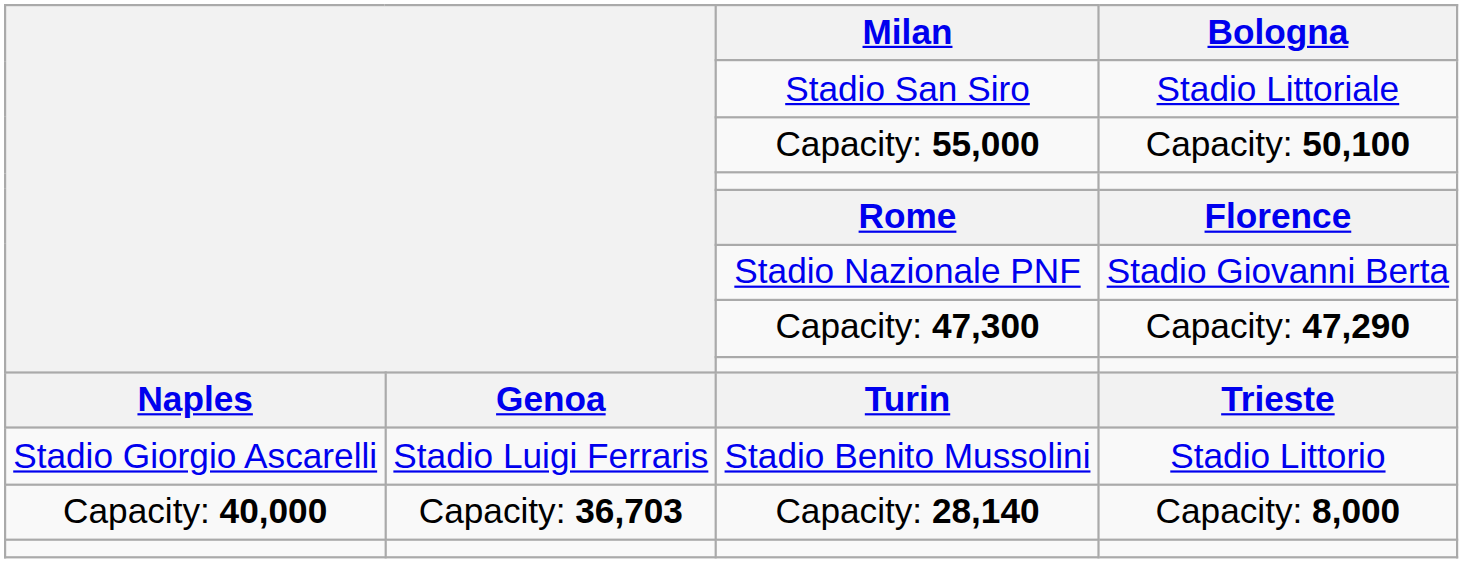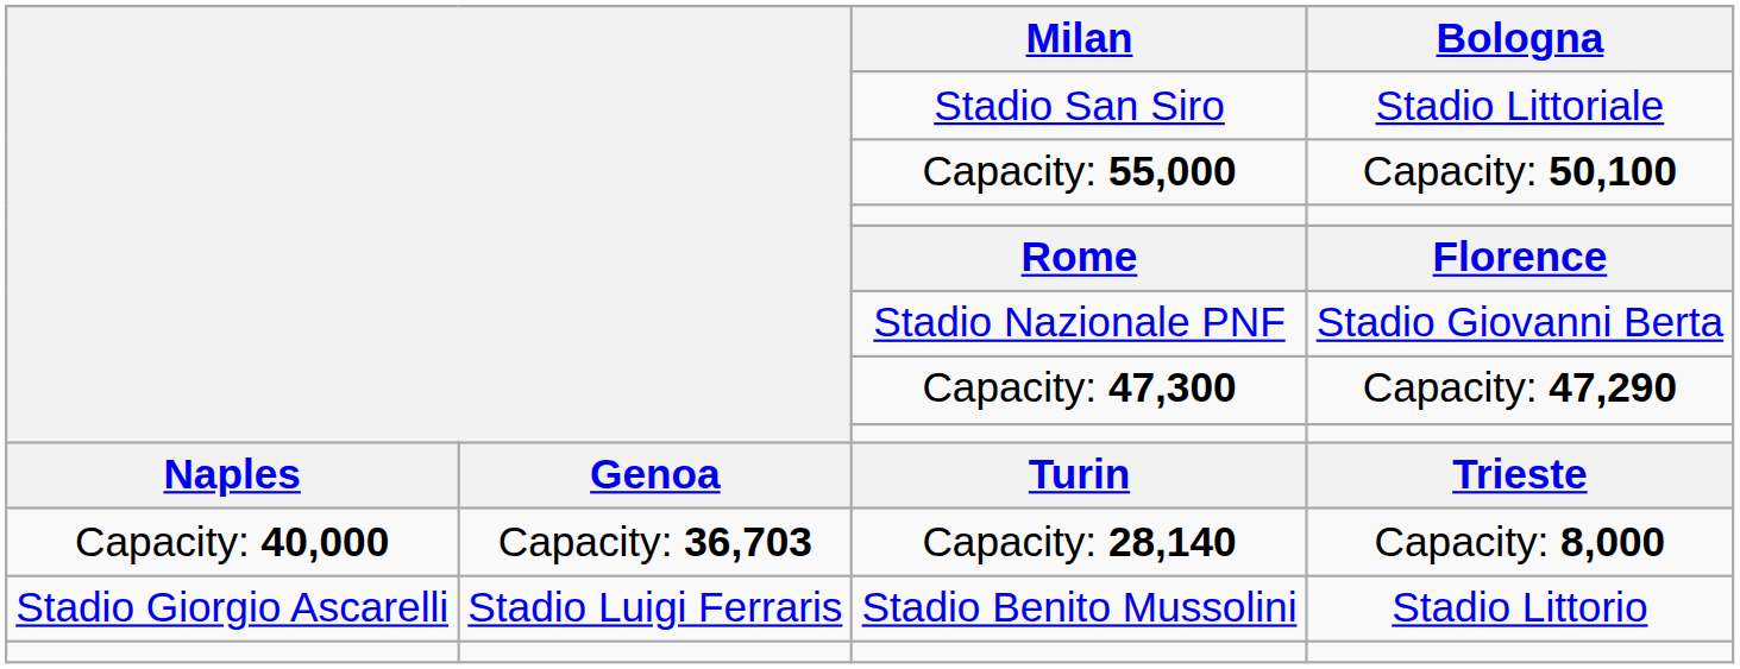rows swapped: Stadio Benito Mussolini <-> Capacity: 28,140
